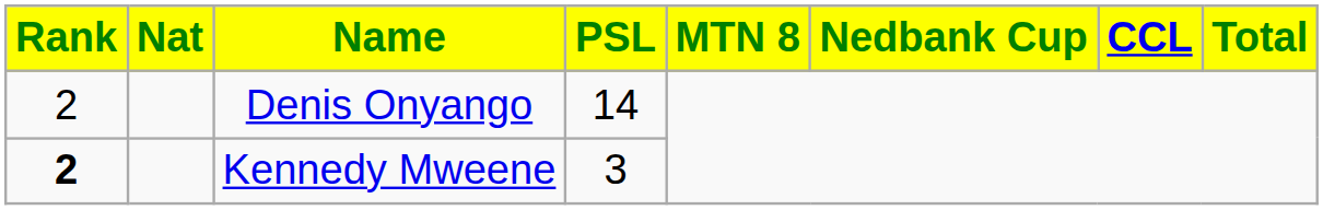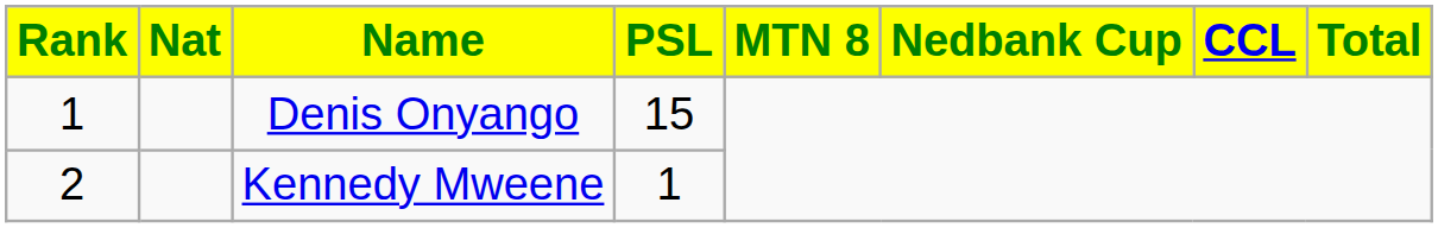Denis Onyango | Rank: 2 -> 1
Denis Onyango | PSL: 14 -> 15
Kennedy Mweene | Rank: bold -> normal
Kennedy Mweene | PSL: 3 -> 1
